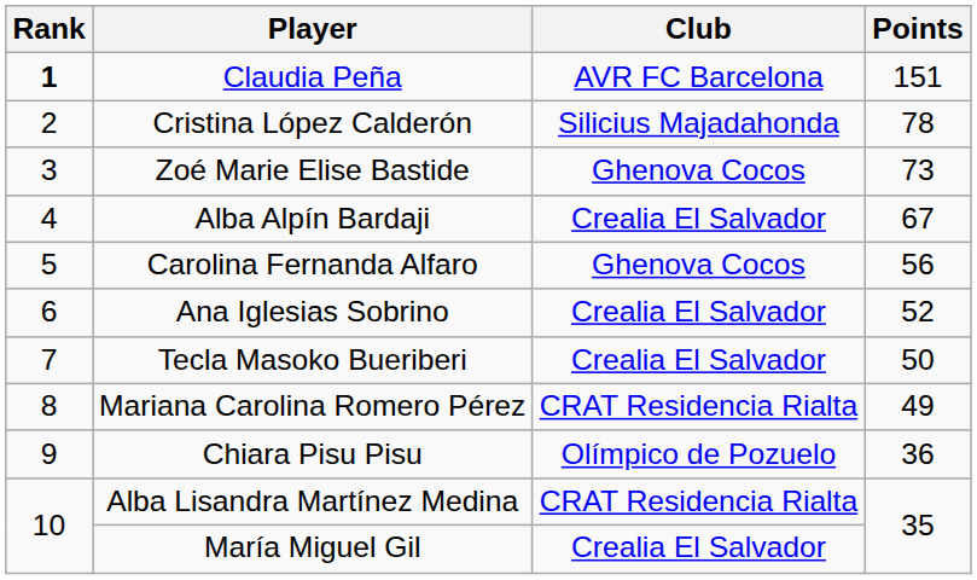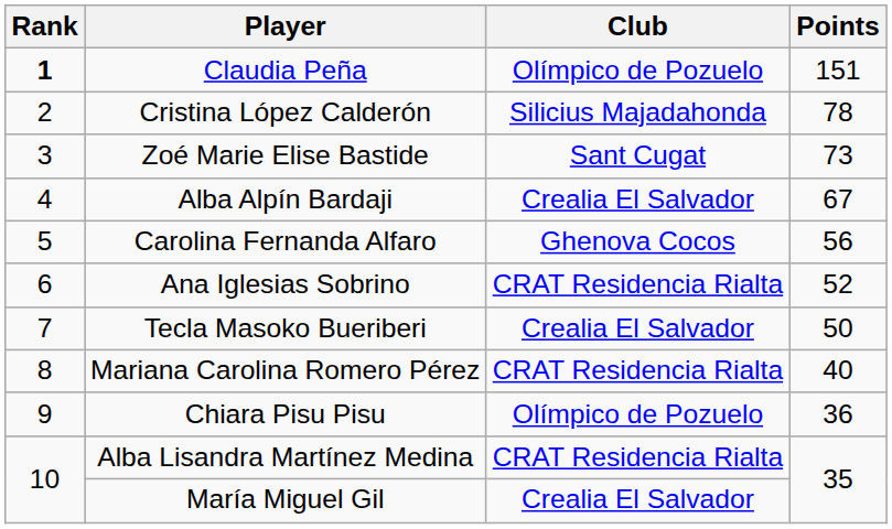Claudia Peña | Club: AVR FC Barcelona -> Olímpico de Pozuelo
Zoé Marie Elise Bastide | Club: Ghenova Cocos -> Sant Cugat
Ana Iglesias Sobrino | Club: Crealia El Salvador -> CRAT Residencia Rialta
Mariana Carolina Romero Pérez | Points: 49 -> 40
